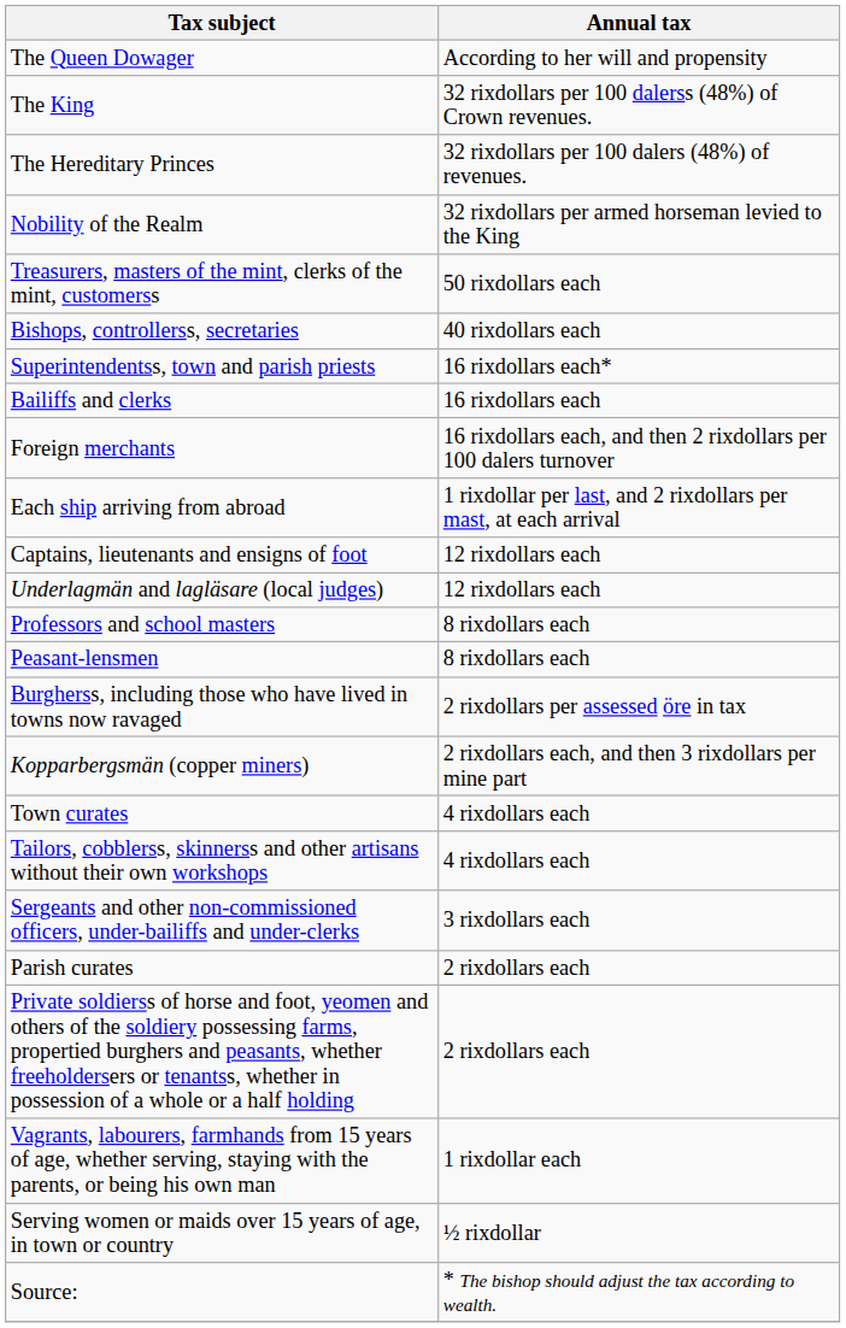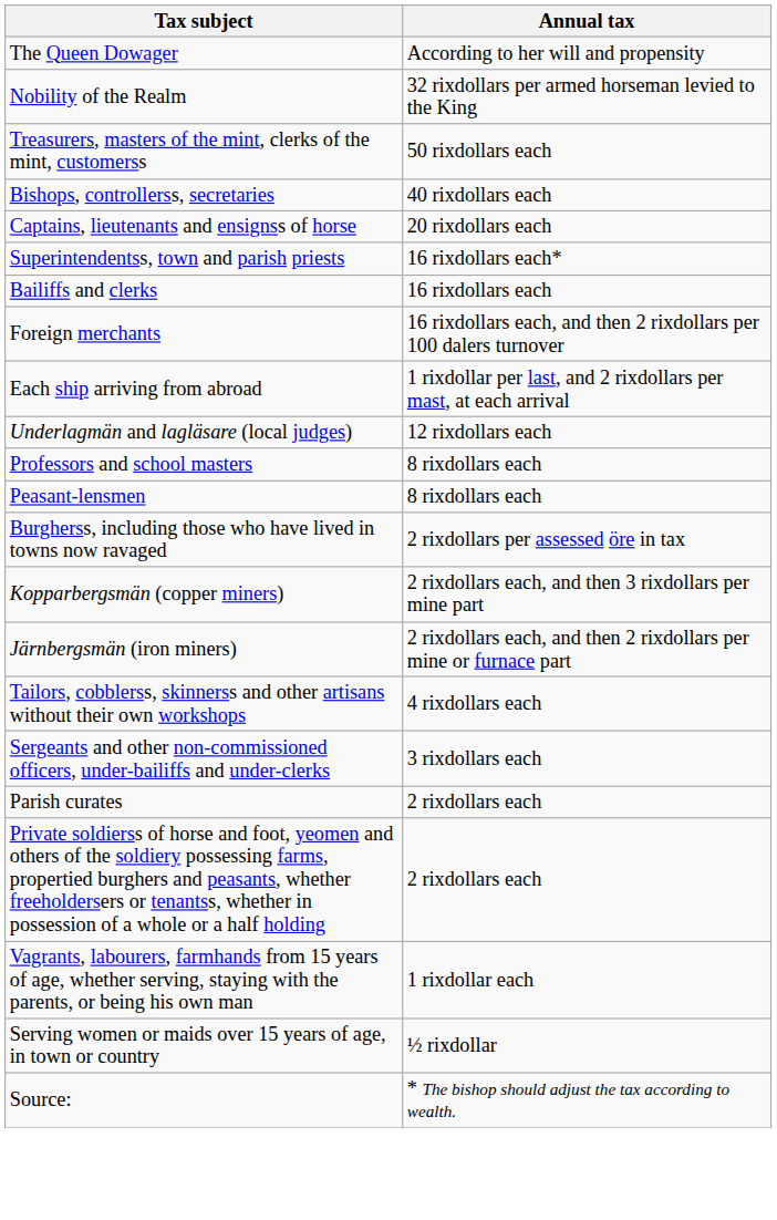- row: The King | 32 rixdollars per 100 dalerss (48%) of Crown revenues.
- row: The Hereditary Princes | 32 rixdollars per 100 dalers (48%) of revenues.
+ row: Captains, lieutenants and ensignss of horse | 20 rixdollars each
- row: Captains, lieutenants and ensigns of foot | 12 rixdollars each
+ row: Järnbergsmän (iron miners) | 2 rixdollars each, and then 2 rixdollars per mine or furnace part
- row: Town curates | 4 rixdollars each
